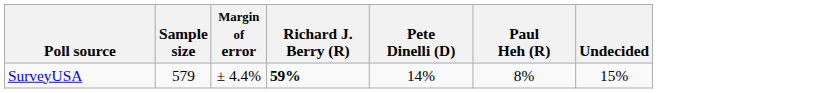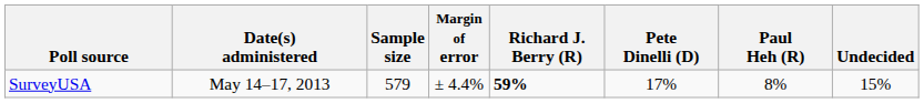+ column: Date(s) administered | May 14–17, 2013
SurveyUSA | Pete Dinelli (D): 14% -> 17%
